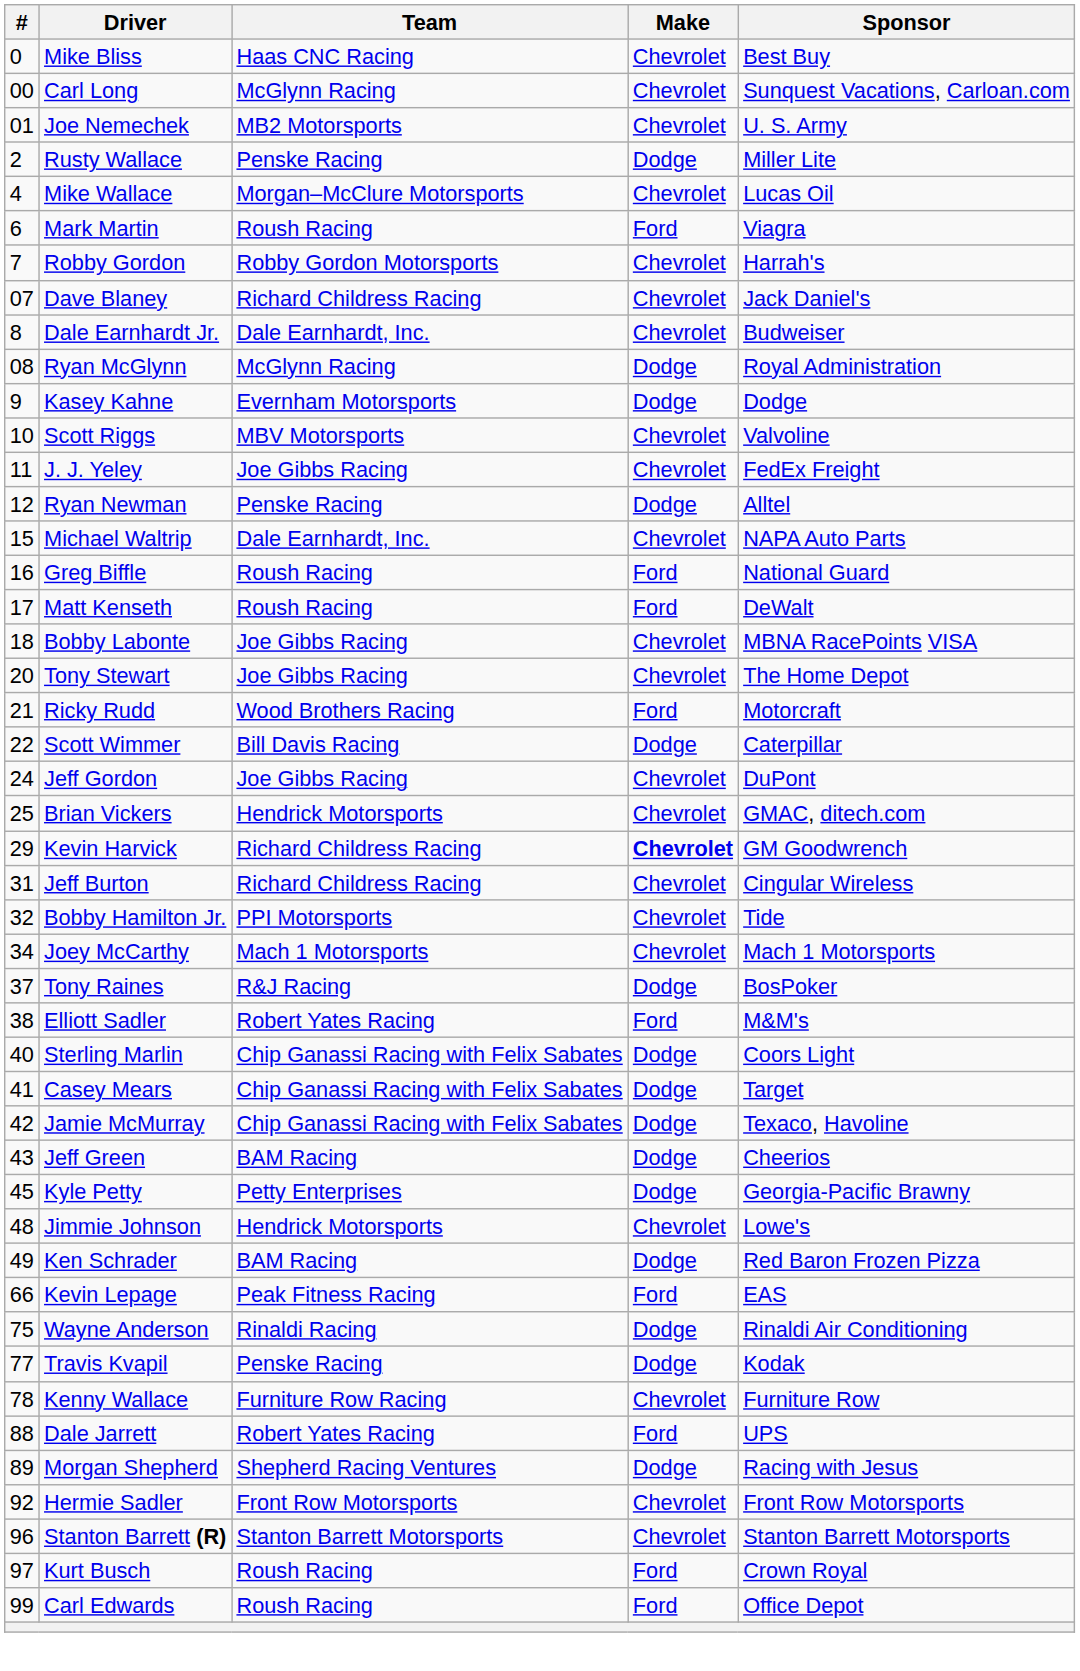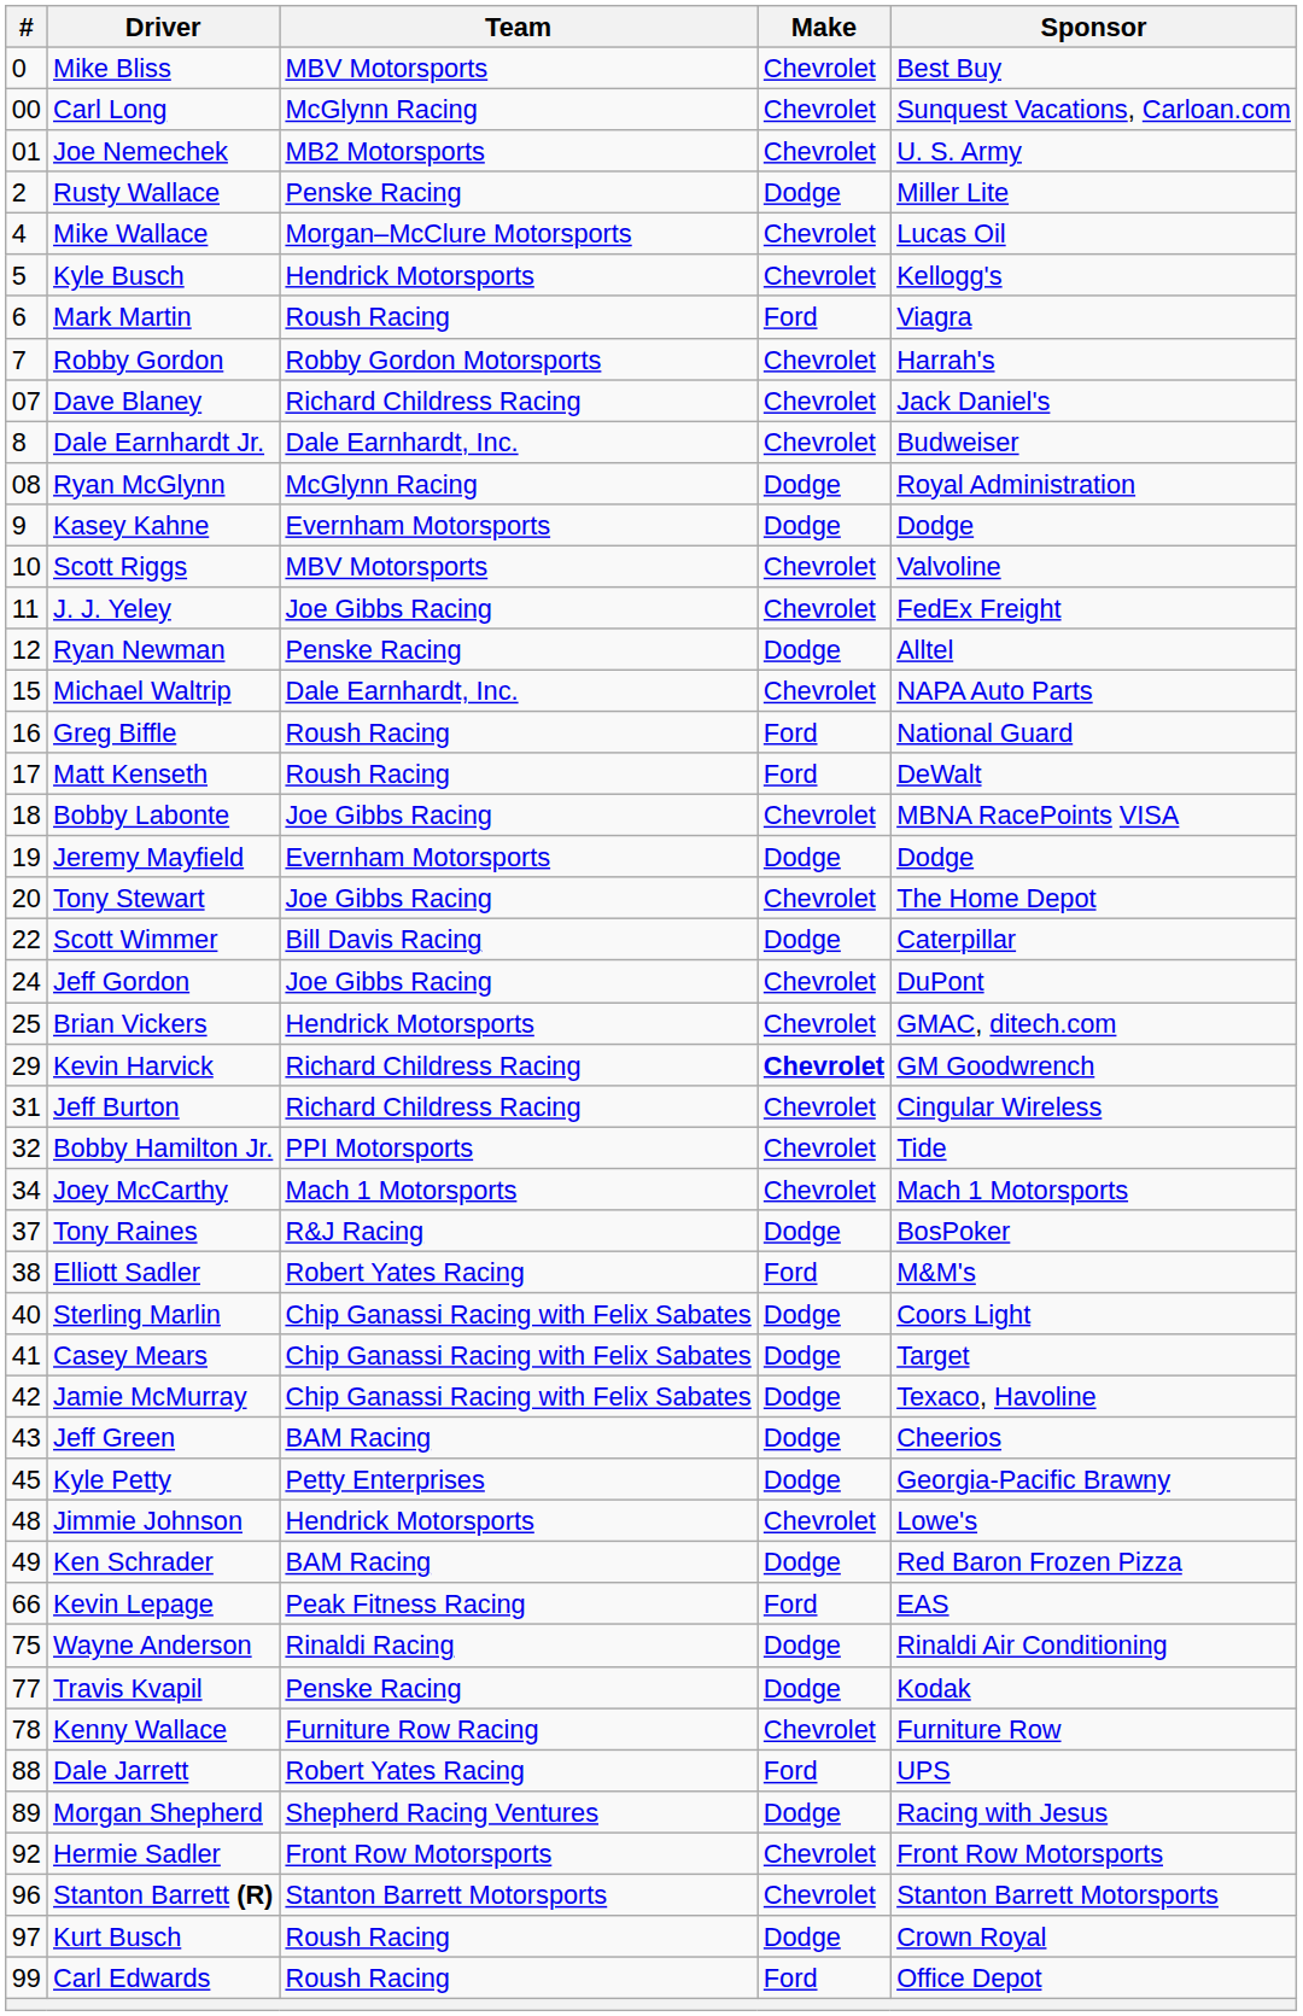Mike Bliss | Team: Haas CNC Racing -> MBV Motorsports
+ row: 5 | Kyle Busch | Hendrick Motorsports | Chevrolet | Kellogg's
+ row: 19 | Jeremy Mayfield | Evernham Motorsports | Dodge | Dodge
- row: 21 | Ricky Rudd | Wood Brothers Racing | Ford | Motorcraft
Kurt Busch | Make: Ford -> Dodge
